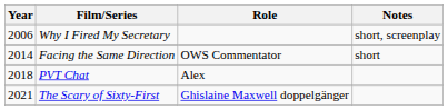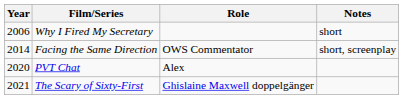Why I Fired My Secretary | Notes: short, screenplay -> short
Facing the Same Direction | Notes: short -> short, screenplay
PVT Chat | Year: 2018 -> 2020
